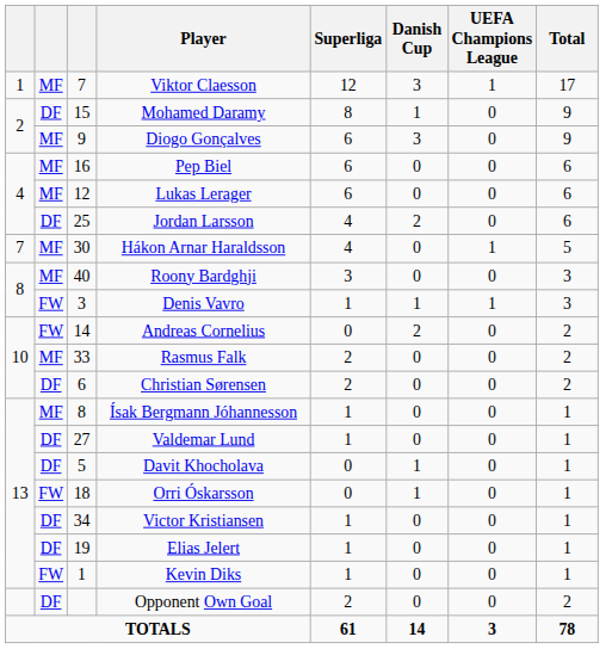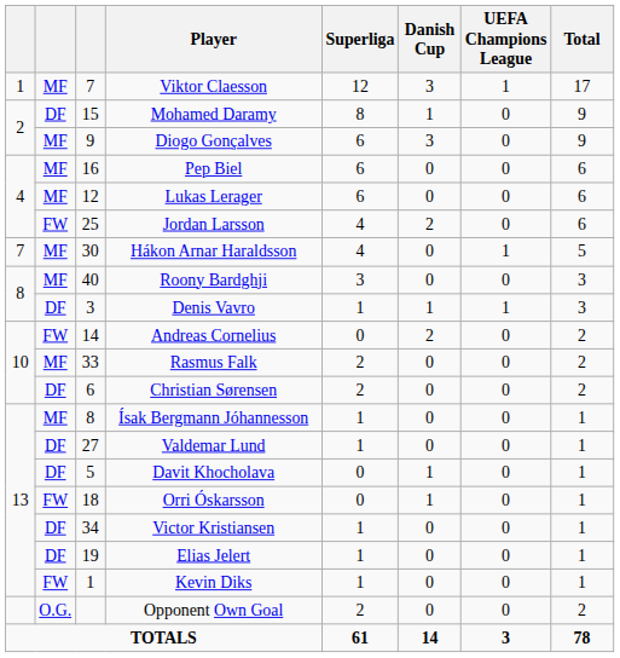Jordan Larsson | column 2: DF -> FW
Denis Vavro | column 2: FW -> DF
Opponent Own Goal | column 2: DF -> O.G.
